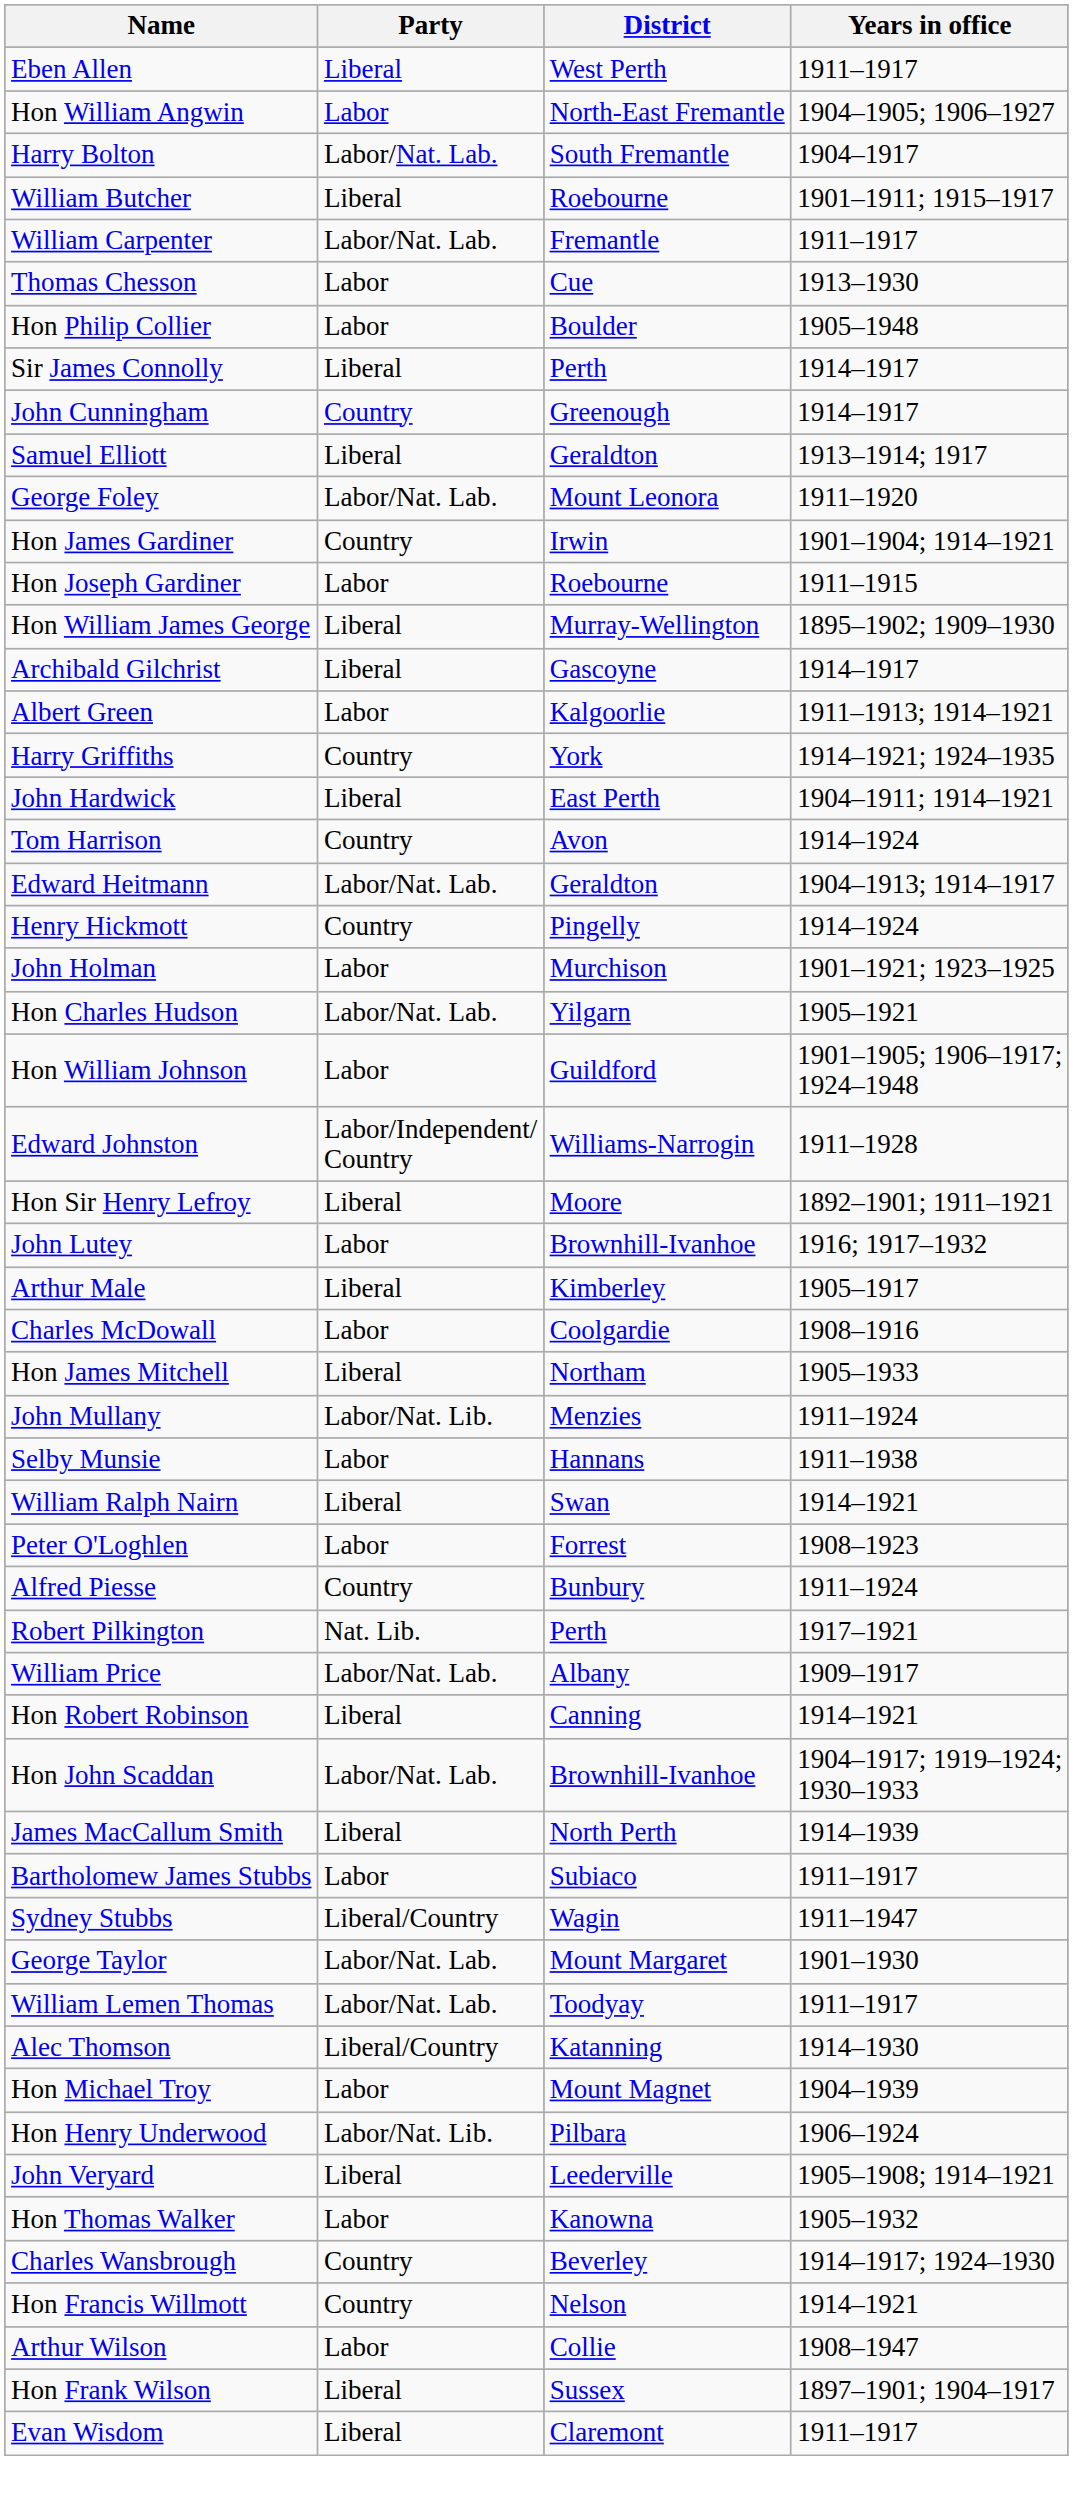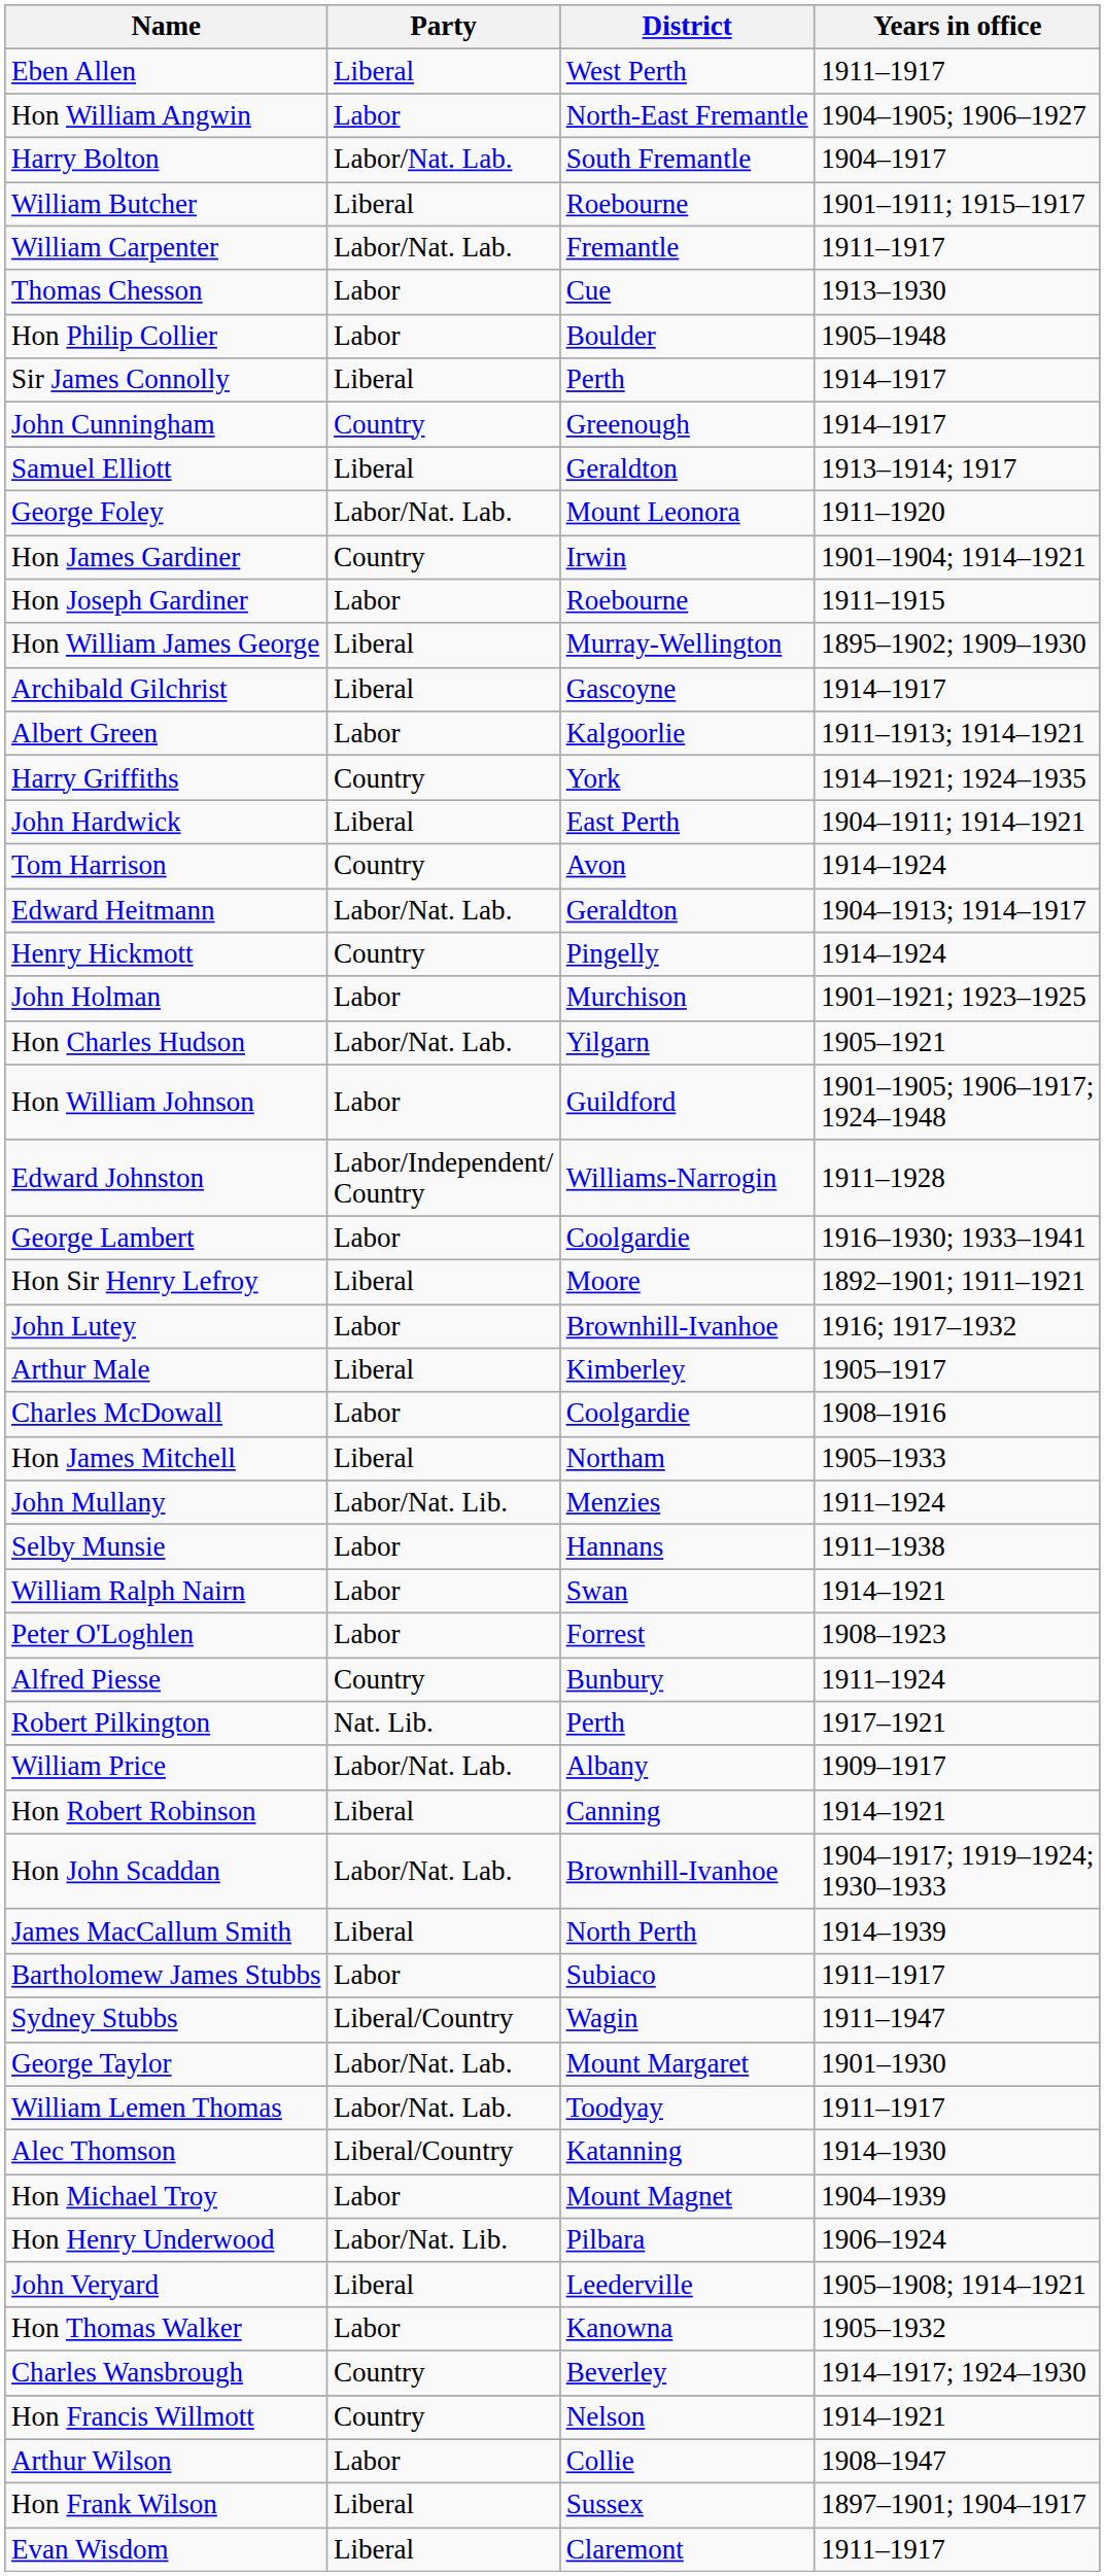+ row: George Lambert | Labor | Coolgardie | 1916–1930; 1933–1941
William Ralph Nairn | Party: Liberal -> Labor
